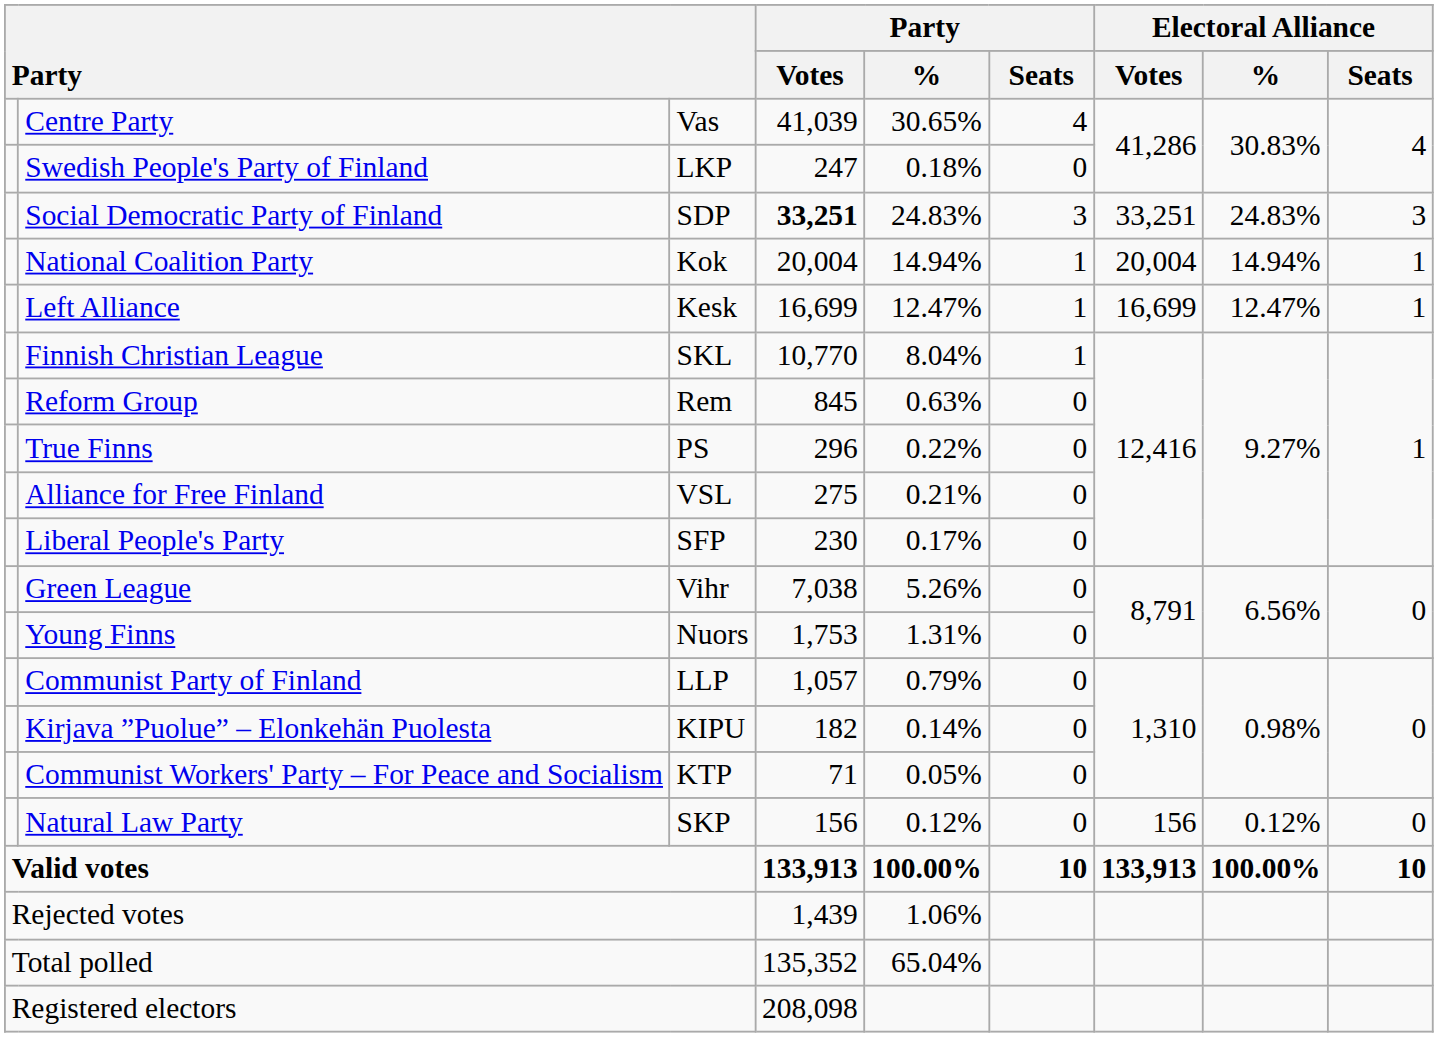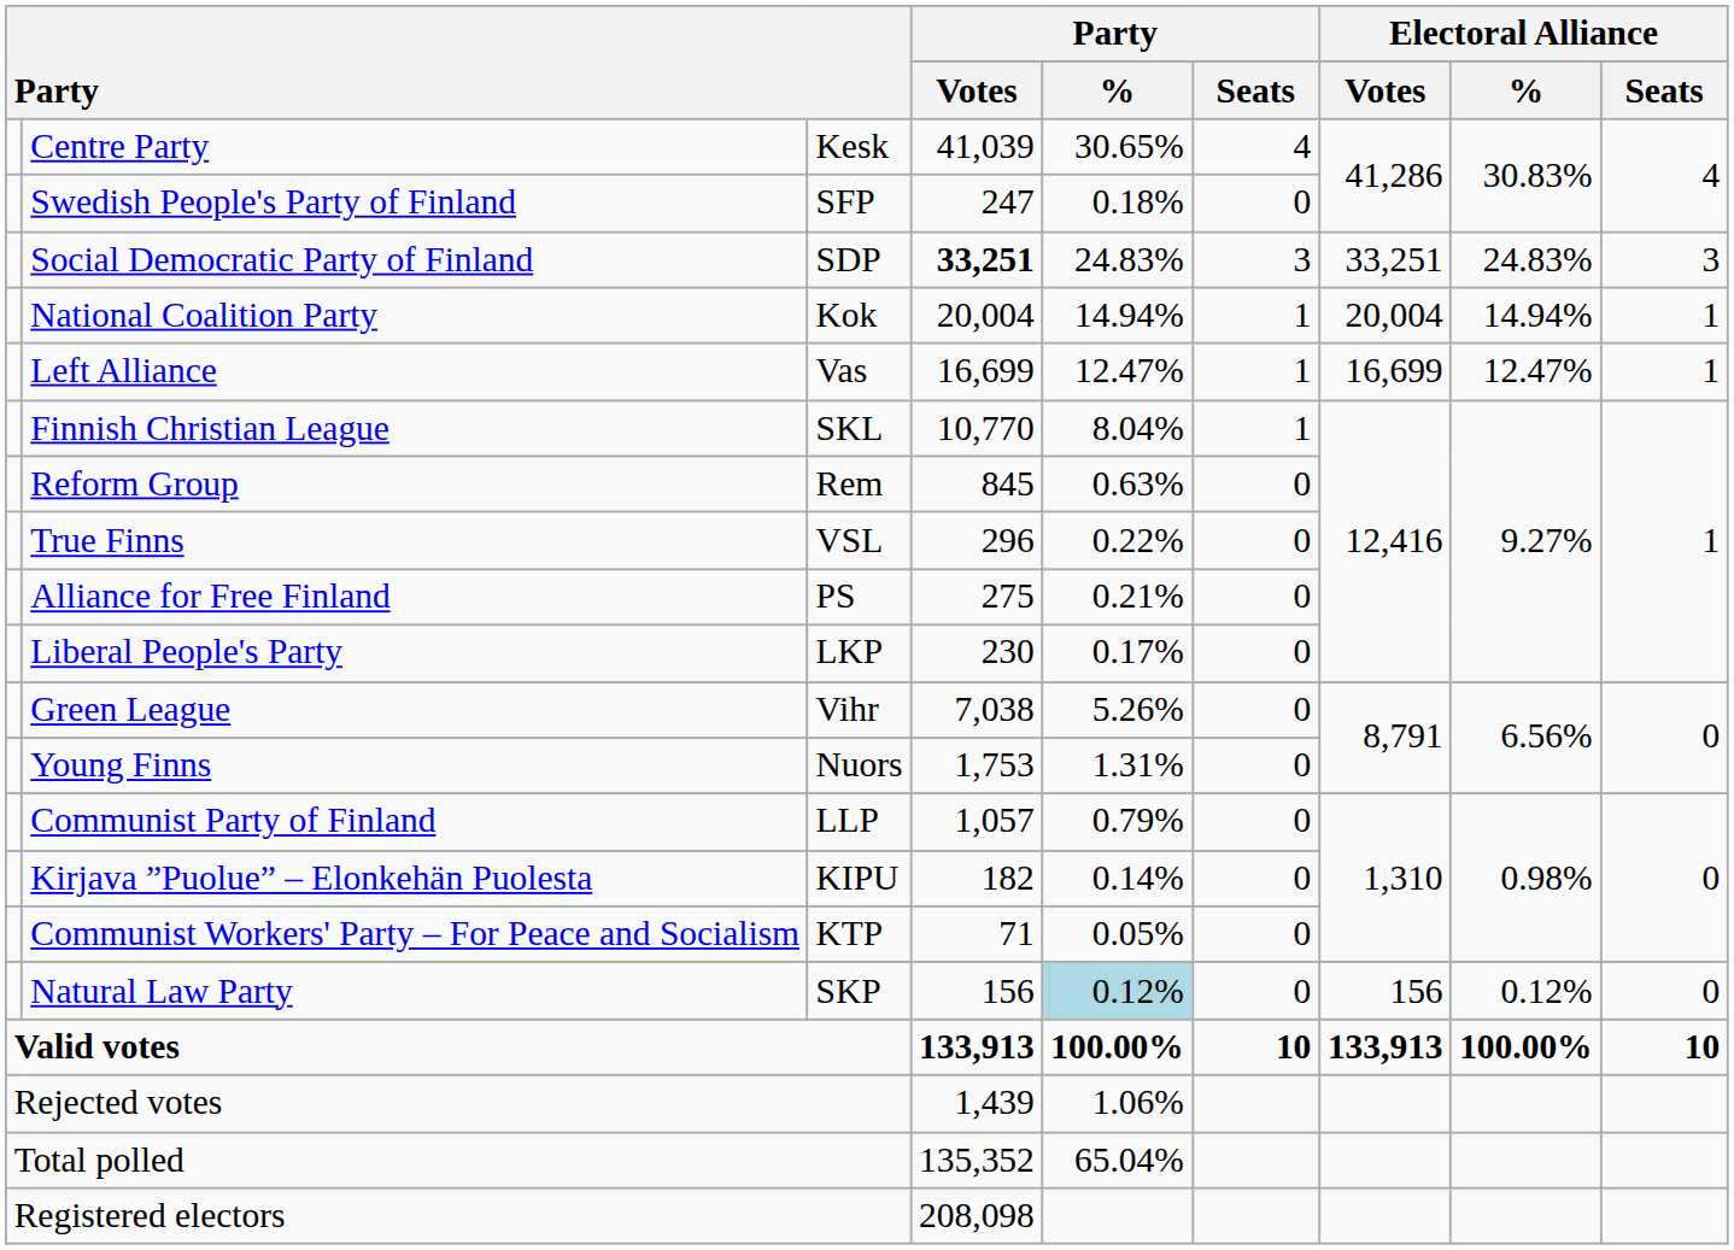Centre Party | column 3: Vas -> Kesk
Swedish People's Party of Finland | column 3: LKP -> SFP
Left Alliance | column 3: Kesk -> Vas
True Finns | column 3: PS -> VSL
Alliance for Free Finland | column 3: VSL -> PS
Liberal People's Party | column 3: SFP -> LKP
Natural Law Party | Party / %: no background -> lightblue background
